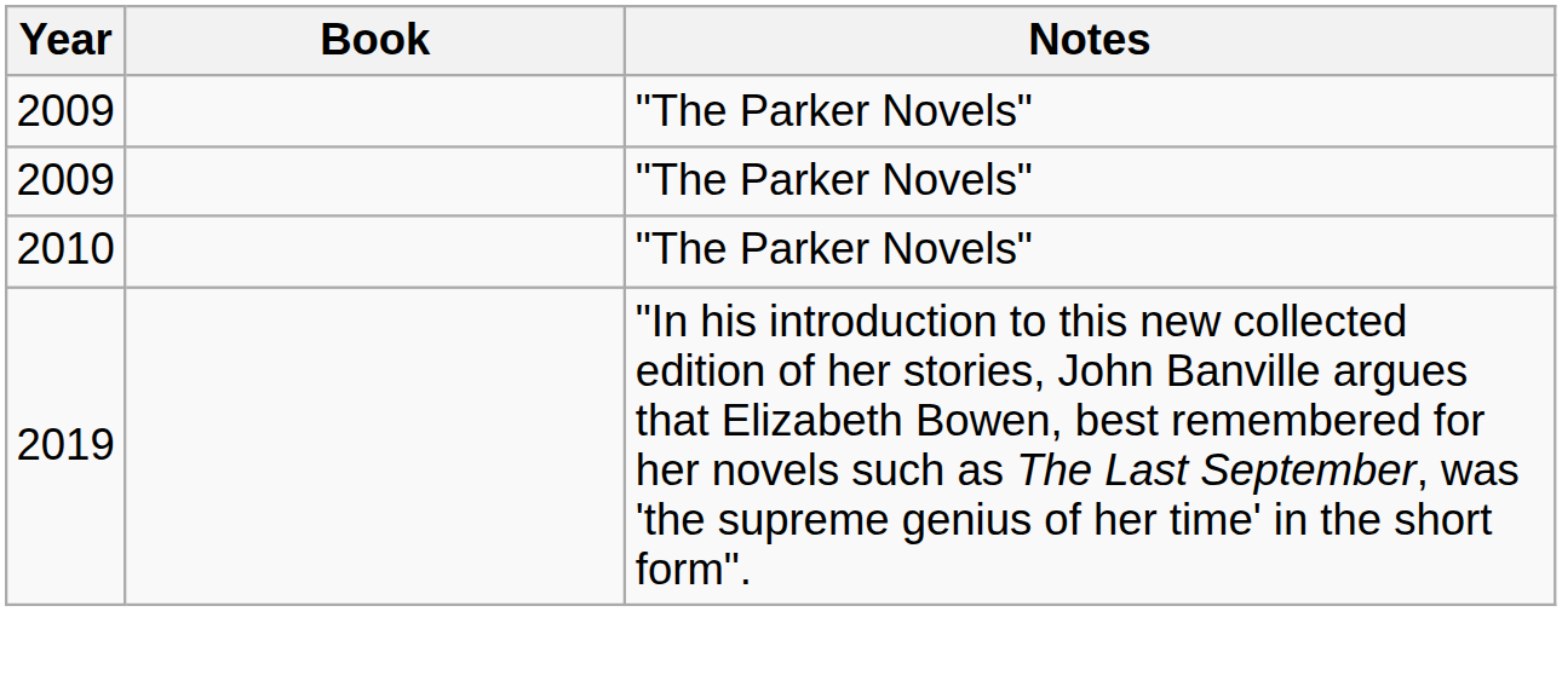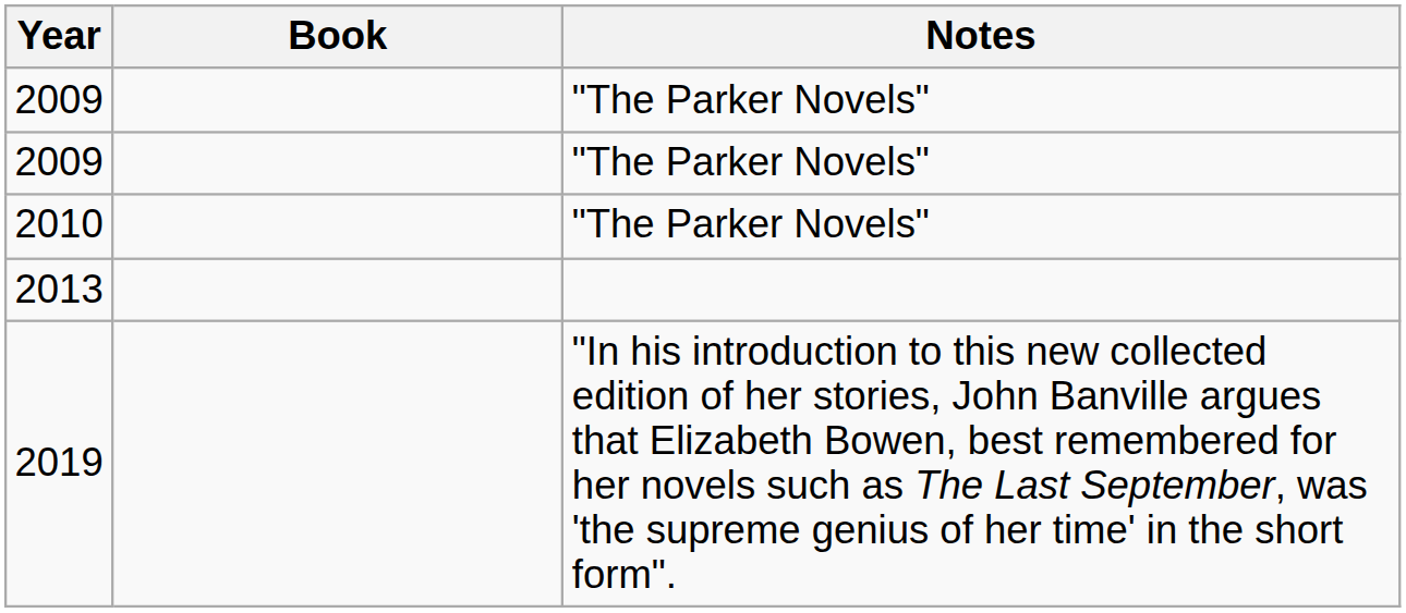+ row: 2013
